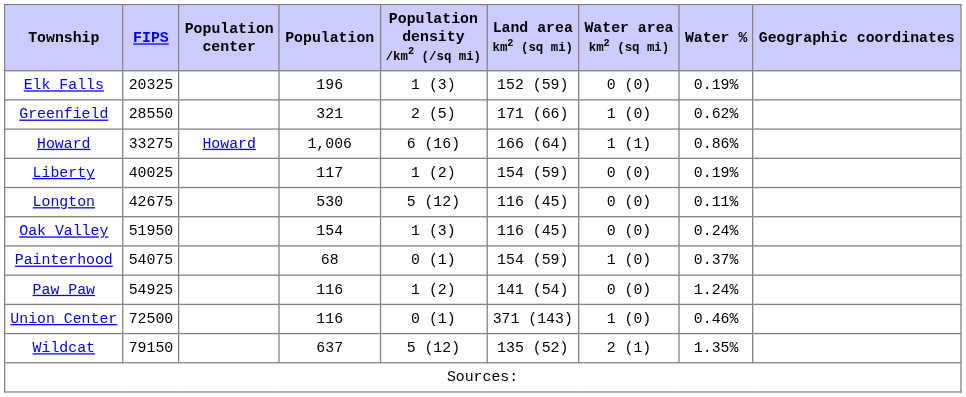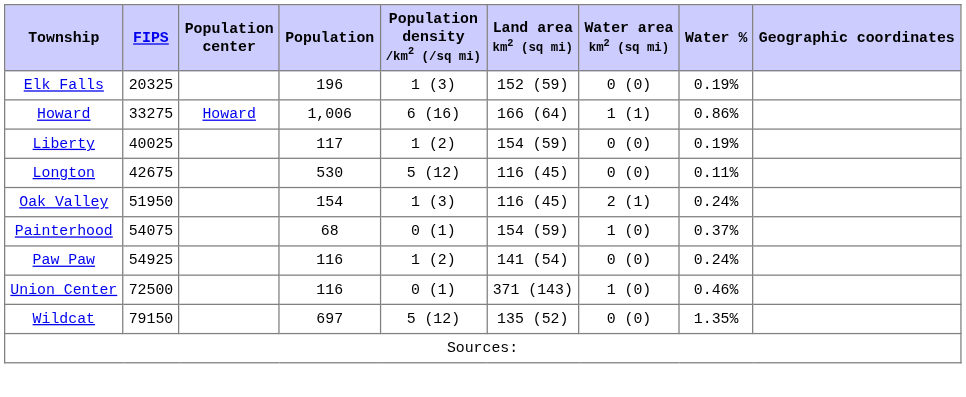- row: Greenfield | 28550 | 321 | 2 (5) | 171 (66) | 1 (0) | 0.62%
Oak Valley | Water area km2 (sq mi): 0 (0) -> 2 (1)
Paw Paw | Water %: 1.24% -> 0.24%
Wildcat | Population: 637 -> 697
Wildcat | Water area km2 (sq mi): 2 (1) -> 0 (0)
